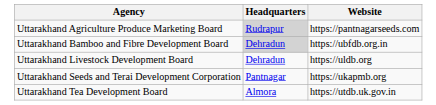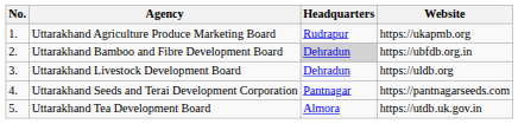+ column: No. | 1. | 2. | 3. | 4. | 5.
Uttarakhand Agriculture Produce Marketing Board | Headquarters: lightgrey background -> no background
Uttarakhand Agriculture Produce Marketing Board | Website: https://pantnagarseeds.com -> https://ukapmb.org
Uttarakhand Seeds and Terai Development Corporation | Website: https://ukapmb.org -> https://pantnagarseeds.com
